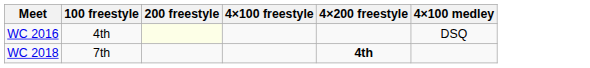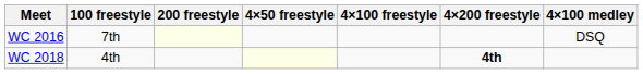+ column: 4×50 freestyle
WC 2016 | 100 freestyle: 4th -> 7th
WC 2018 | 100 freestyle: 7th -> 4th
